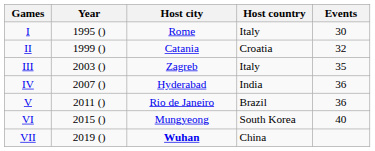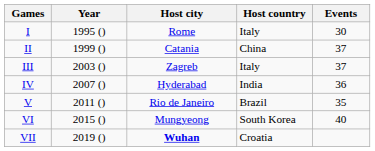II | Host country: Croatia -> China
II | Events: 32 -> 37
III | Events: 35 -> 37
V | Events: 36 -> 35
VII | Host country: China -> Croatia
